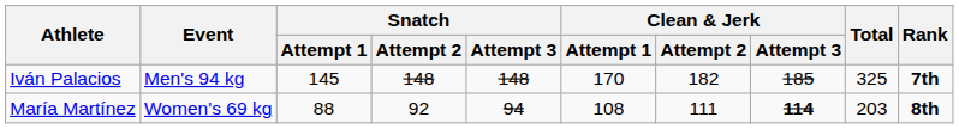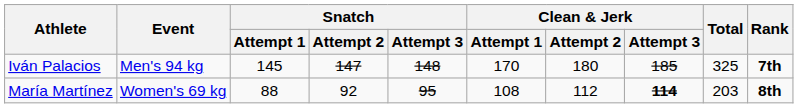Iván Palacios | Snatch / Attempt 2: 148 -> 147
Iván Palacios | Clean & Jerk / Attempt 2: 182 -> 180
María Martínez | Snatch / Attempt 3: 94 -> 95
María Martínez | Clean & Jerk / Attempt 2: 111 -> 112
